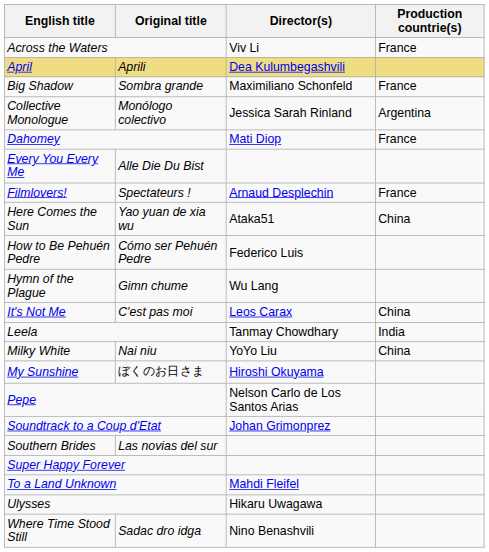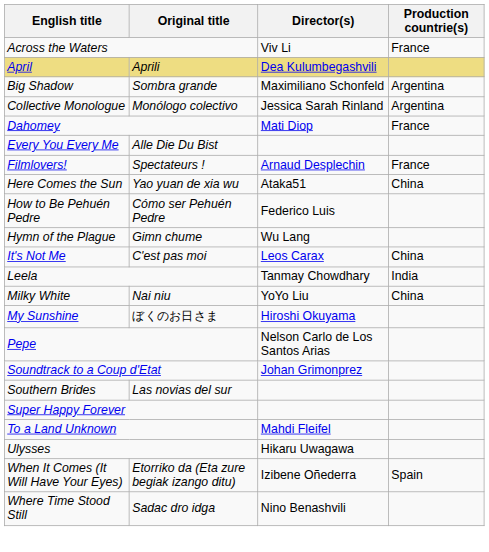Big Shadow | Production countrie(s): France -> Argentina
+ row: When It Comes (It Will Have Your Eyes) | Etorriko da (Eta zure begiak izango ditu) | Izibene Oñederra | Spain
